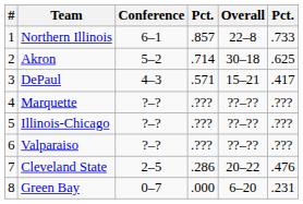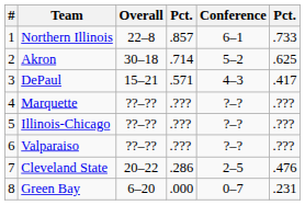columns swapped: Conference <-> Overall
